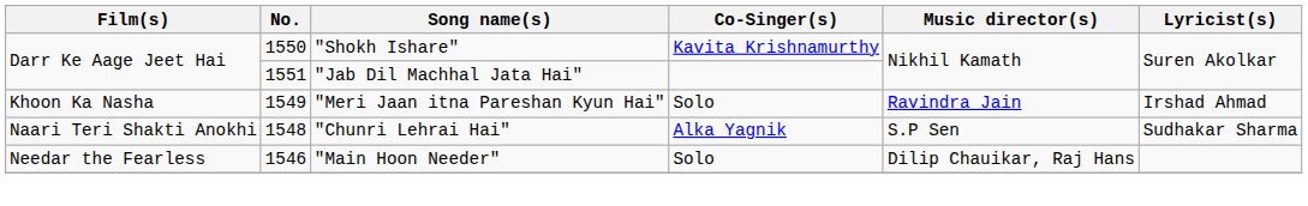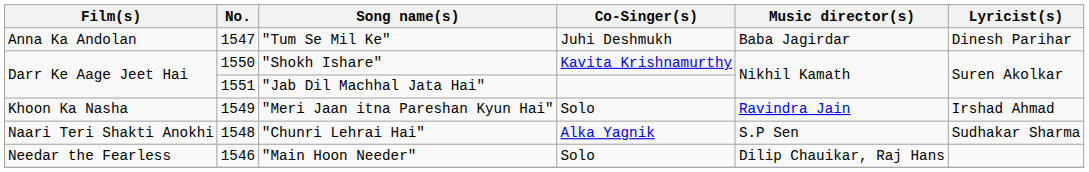+ row: Anna Ka Andolan | 1547 | "Tum Se Mil Ke" | Juhi Deshmukh | Baba Jagirdar | Dinesh Parihar
